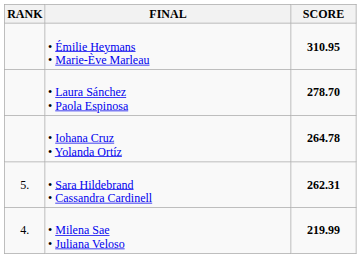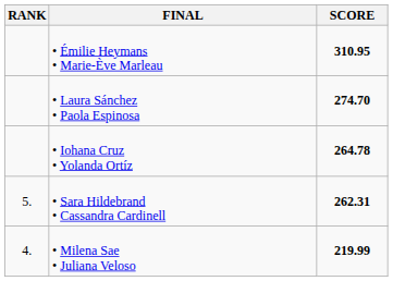• Laura Sánchez • Paola Espinosa | SCORE: 278.70 -> 274.70
